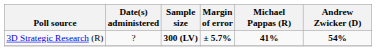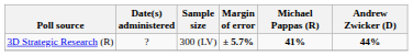3D Strategic Research (R) | Sample size: bold -> normal
3D Strategic Research (R) | Andrew Zwicker (D): 54% -> 44%
